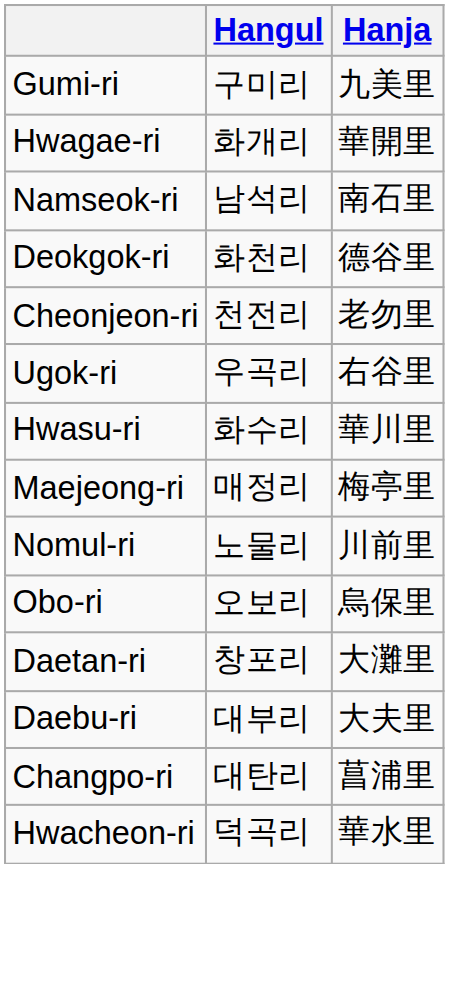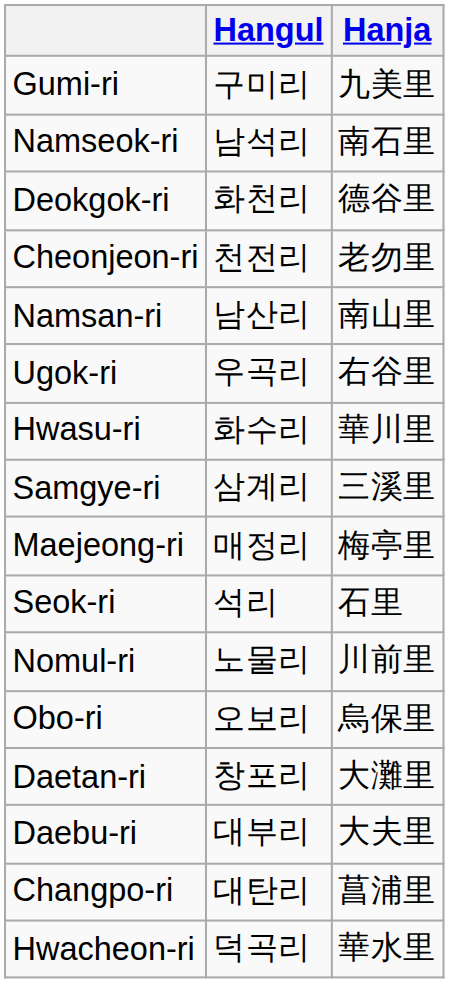- row: Hwagae-ri | 화개리 | 華開里
+ row: Namsan-ri | 남산리 | 南山里
+ row: Samgye-ri | 삼계리 | 三溪里
+ row: Seok-ri | 석리 | 石里
